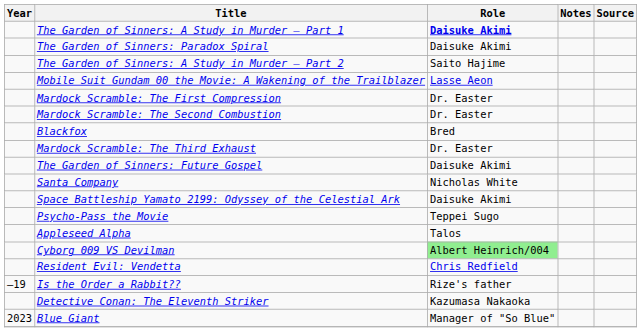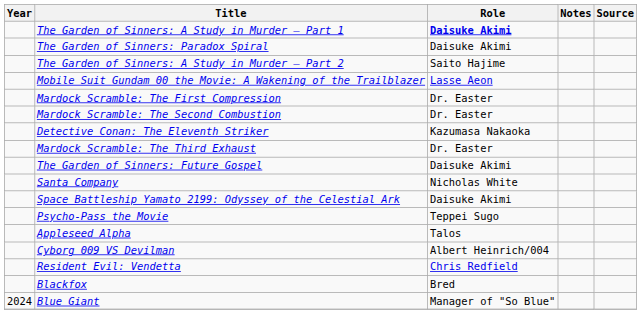rows swapped: Detective Conan: The Eleventh Striker <-> Blackfox
Cyborg 009 VS Devilman | Role: lightgreen background -> no background
- row: –19 | Is the Order a Rabbit?? | Rize's father
Blue Giant | Year: 2023 -> 2024
